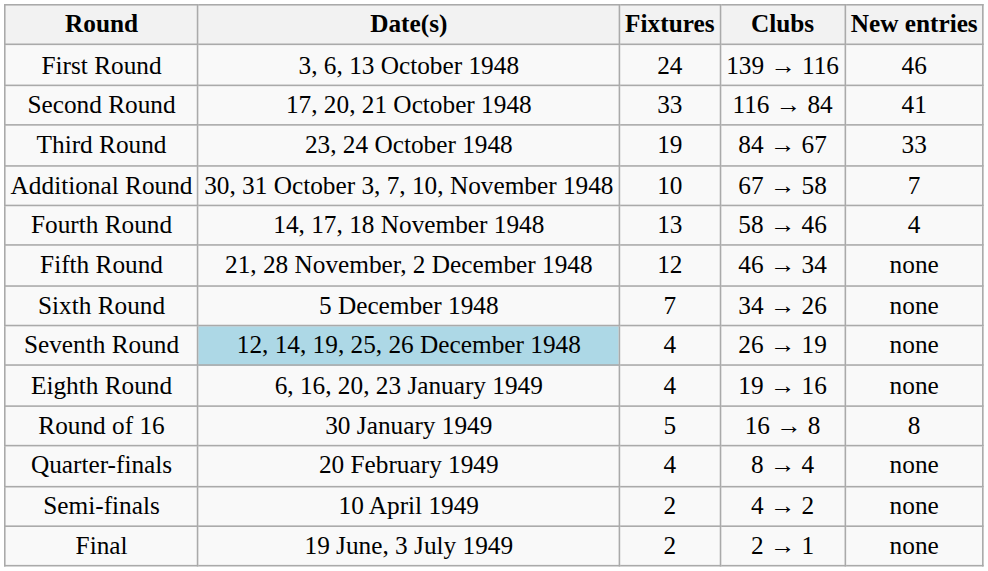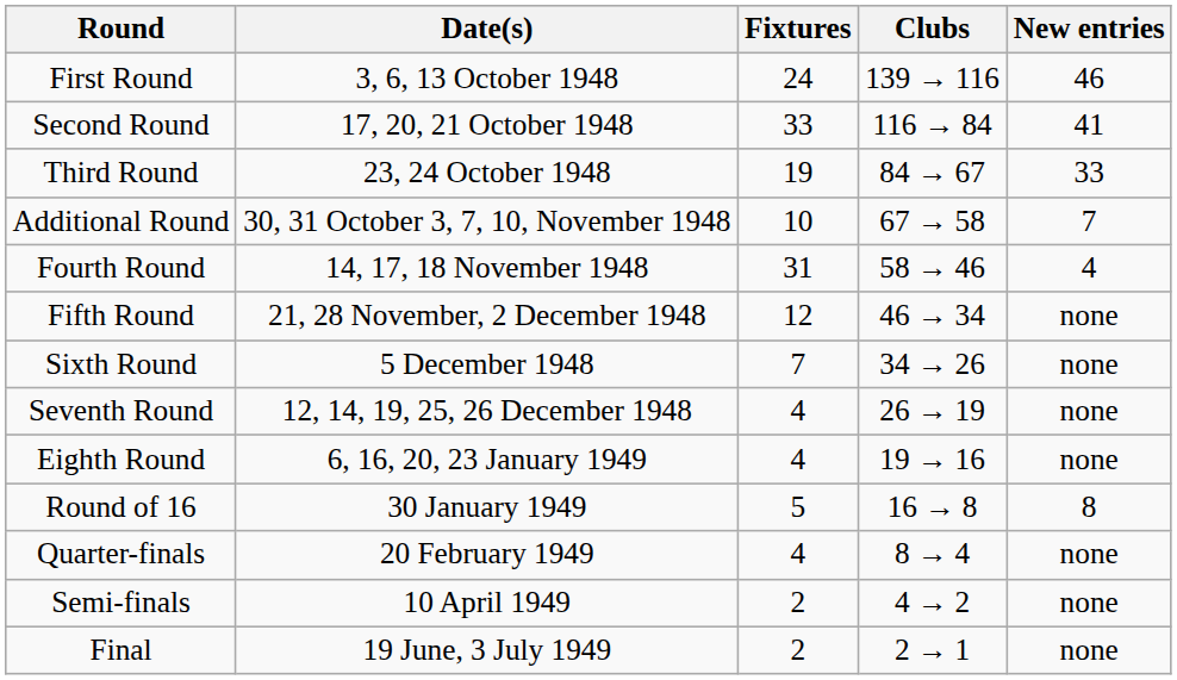Fourth Round | Fixtures: 13 -> 31
Seventh Round | Date(s): lightblue background -> no background
